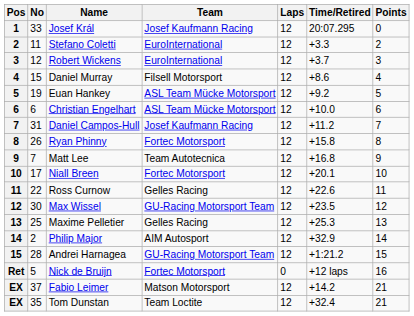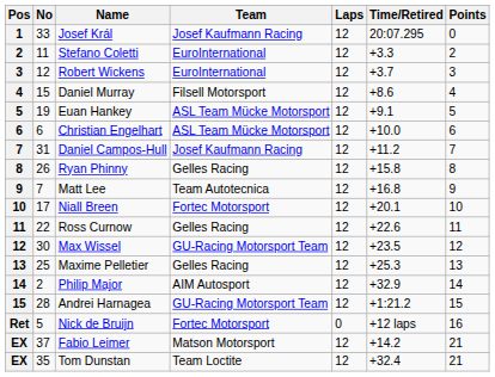Euan Hankey | Time/Retired: +9.2 -> +9.1
Ryan Phinny | Team: Fortec Motorsport -> Gelles Racing
